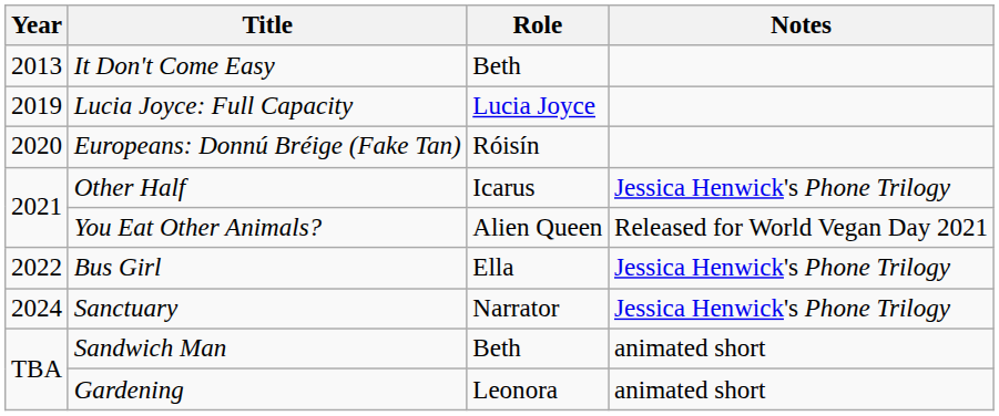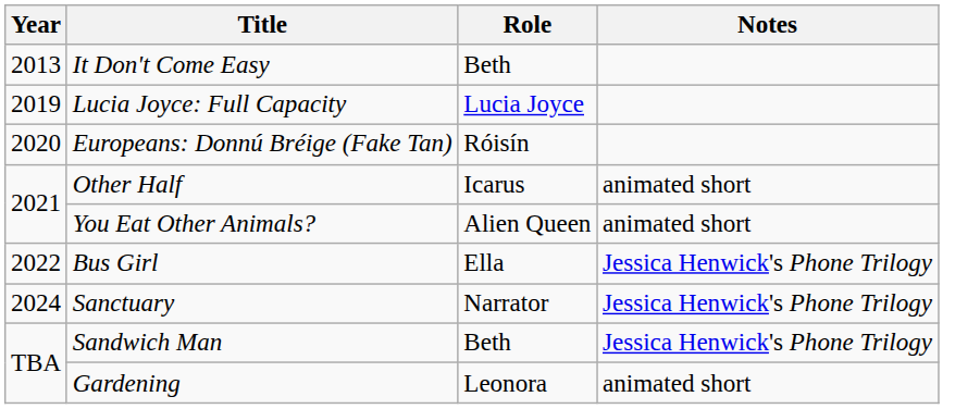Other Half | Notes: Jessica Henwick's Phone Trilogy -> animated short
You Eat Other Animals? | Notes: Released for World Vegan Day 2021 -> animated short
Sandwich Man | Notes: animated short -> Jessica Henwick's Phone Trilogy
